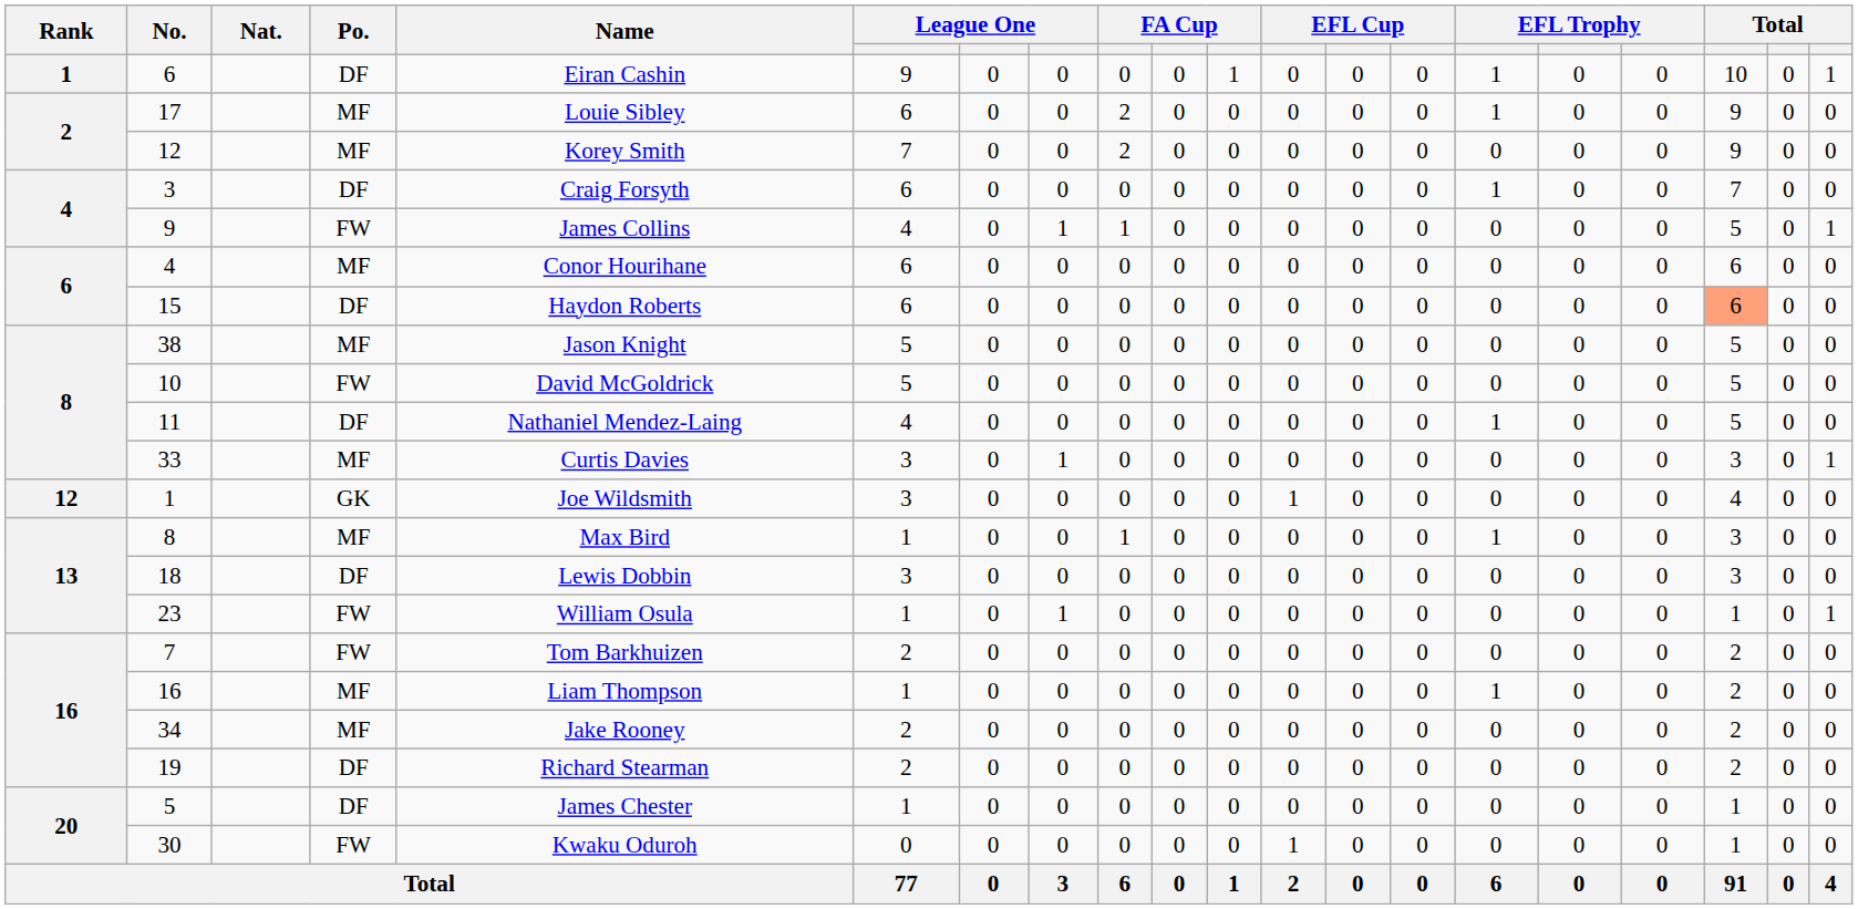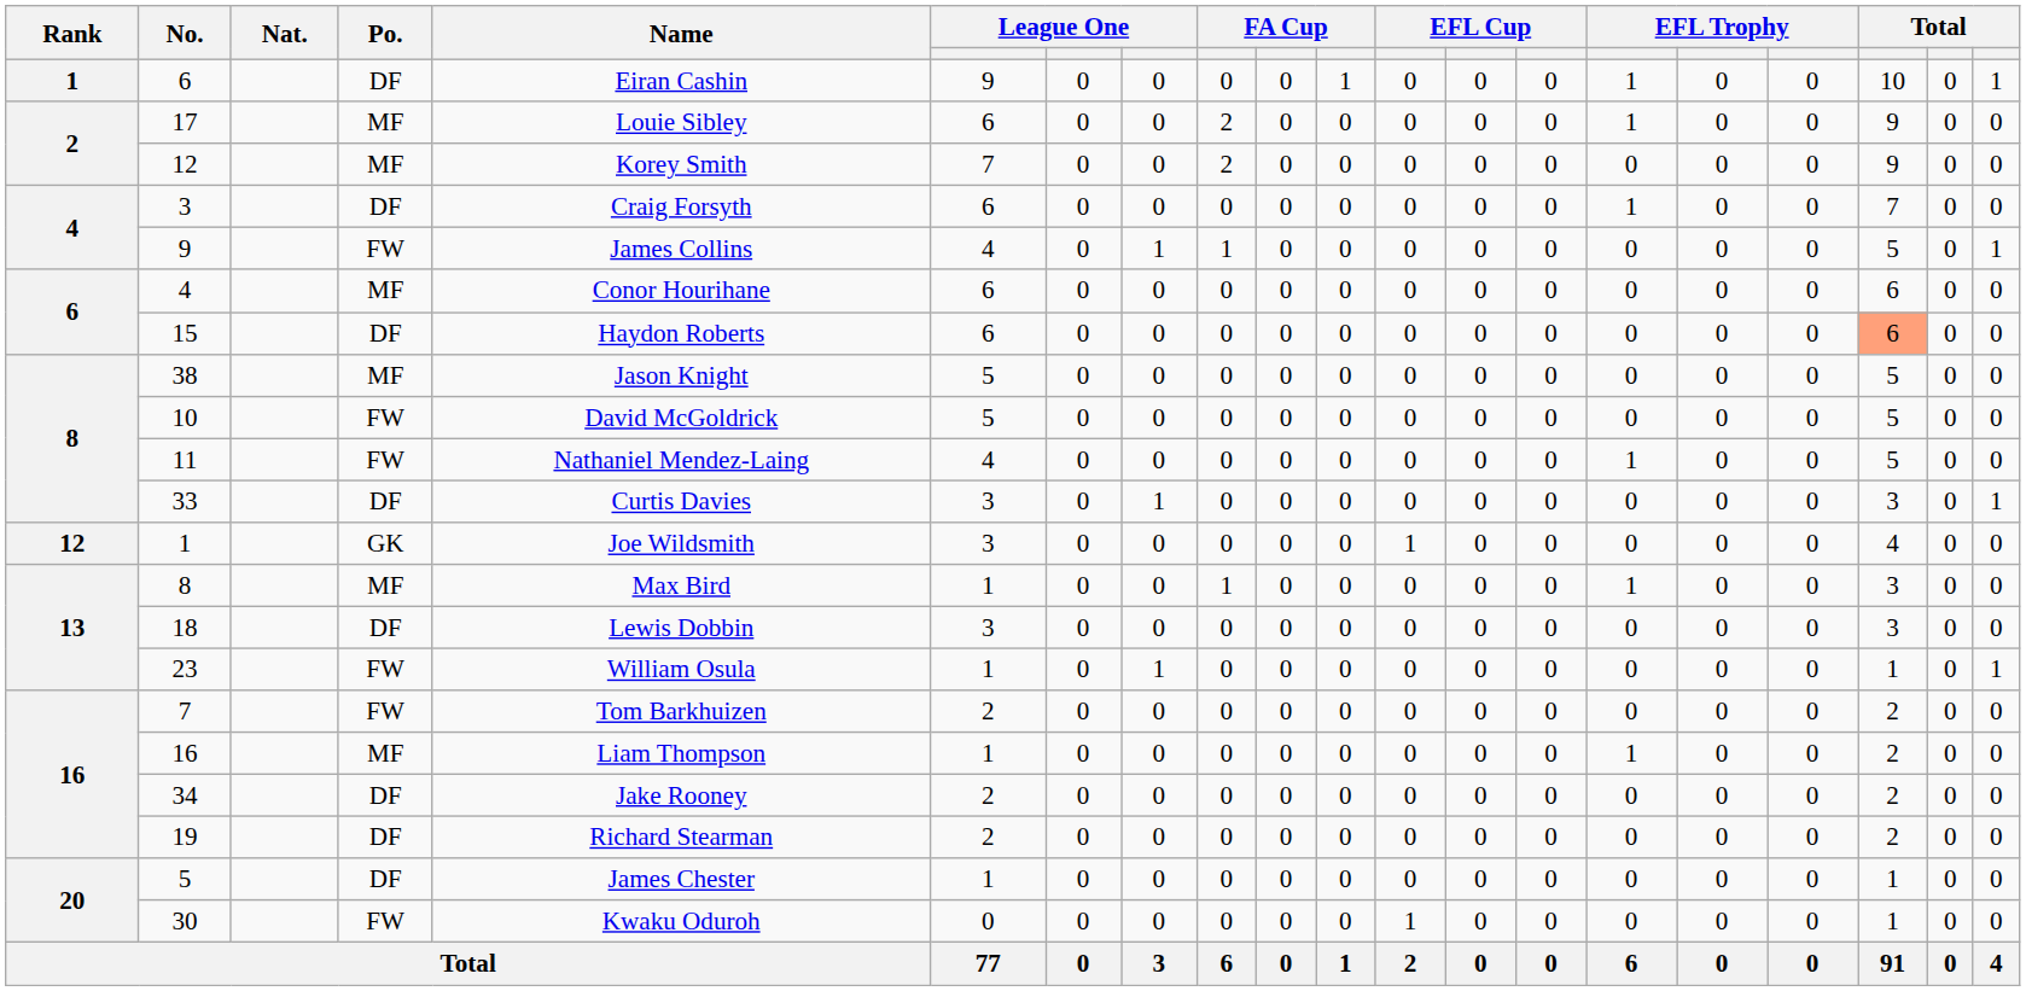11 | Po.: DF -> FW
33 | Po.: MF -> DF
34 | Po.: MF -> DF
